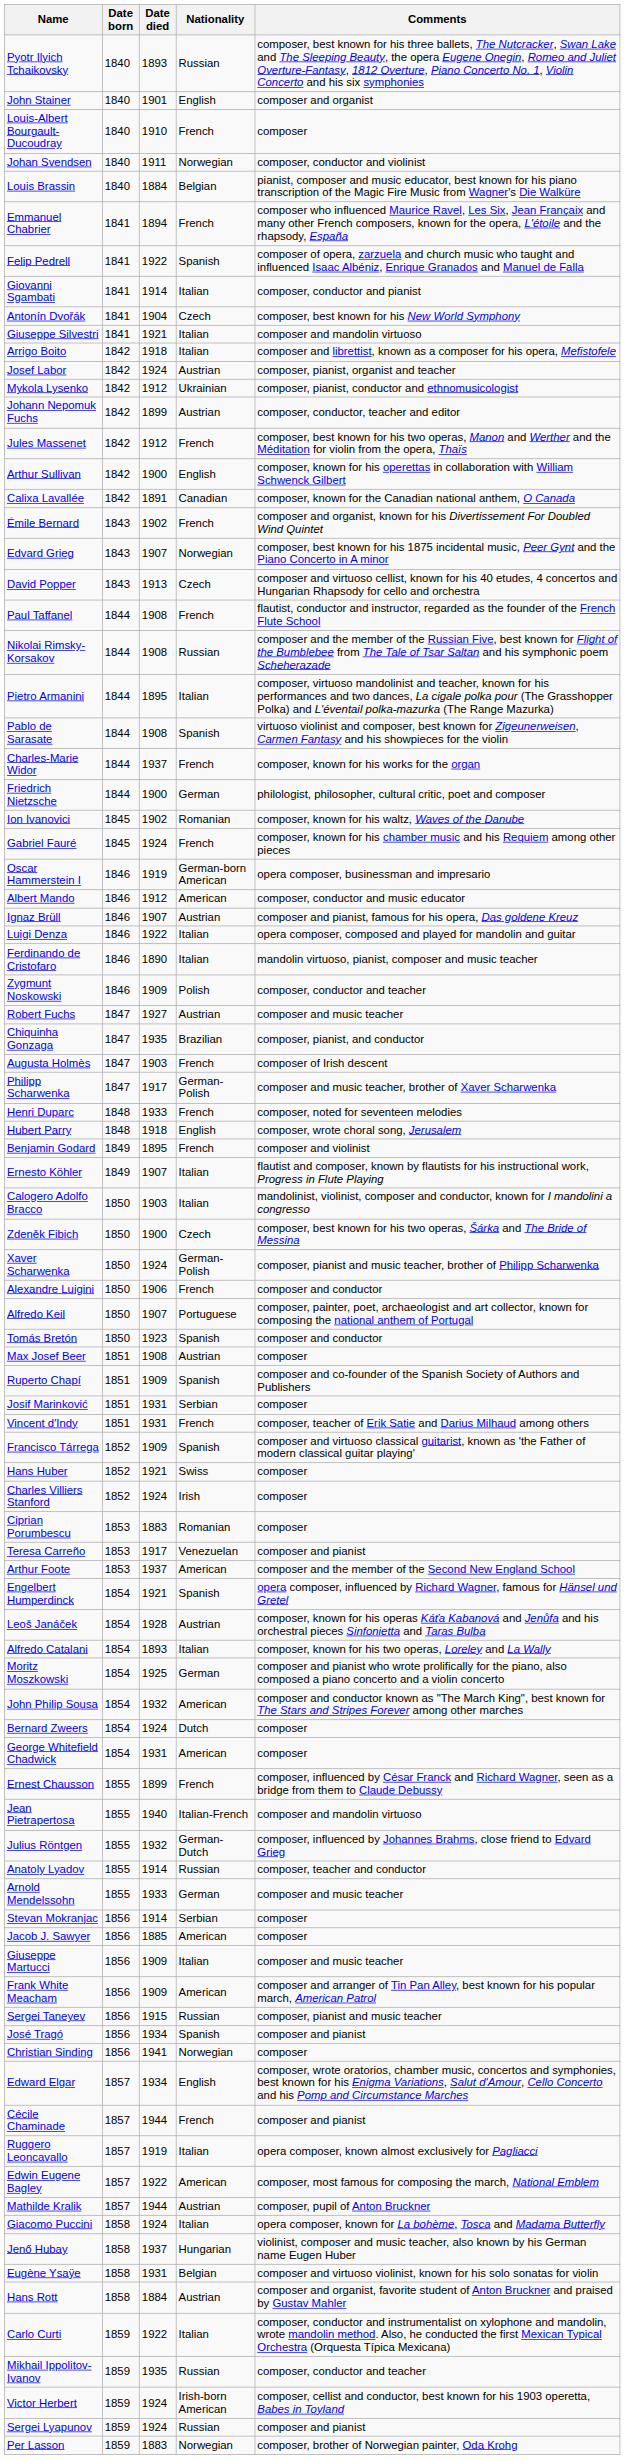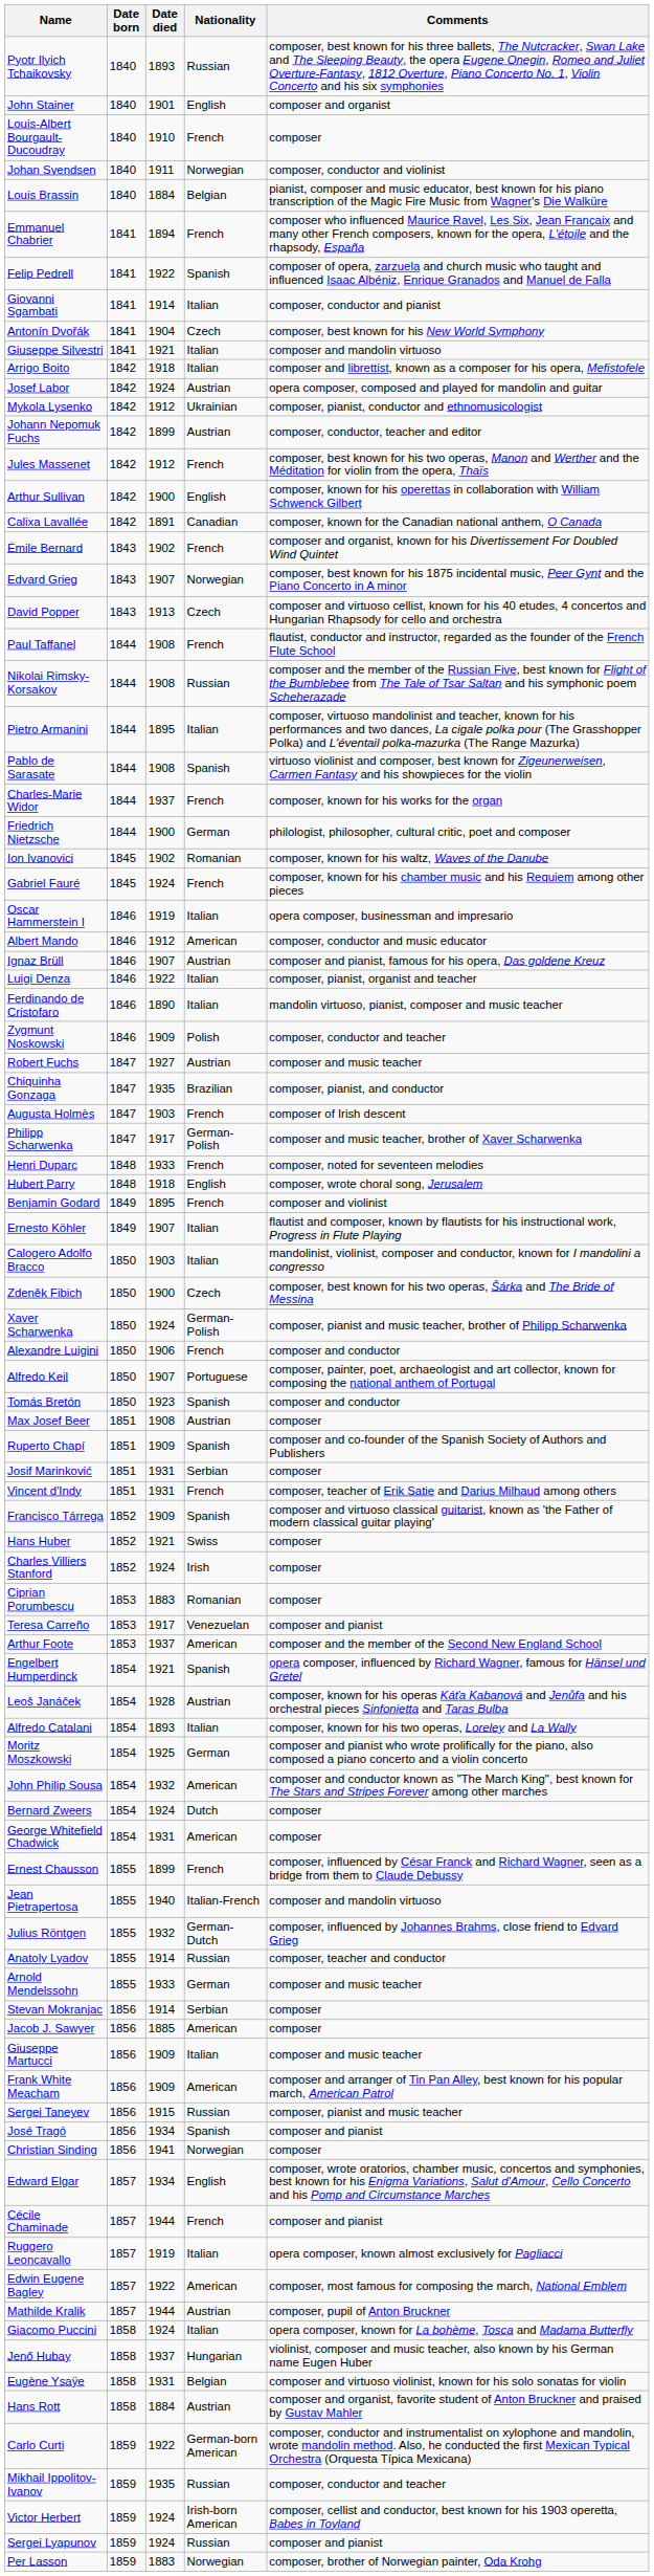Josef Labor | Comments: composer, pianist, organist and teacher -> opera composer, composed and played for mandolin and guitar
Oscar Hammerstein I | Nationality: German-born American -> Italian
Luigi Denza | Comments: opera composer, composed and played for mandolin and guitar -> composer, pianist, organist and teacher
Carlo Curti | Nationality: Italian -> German-born American
